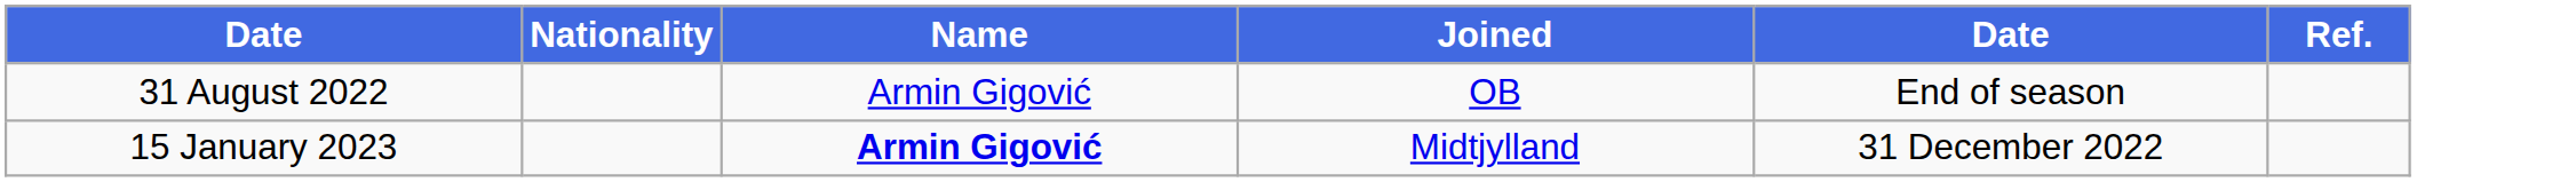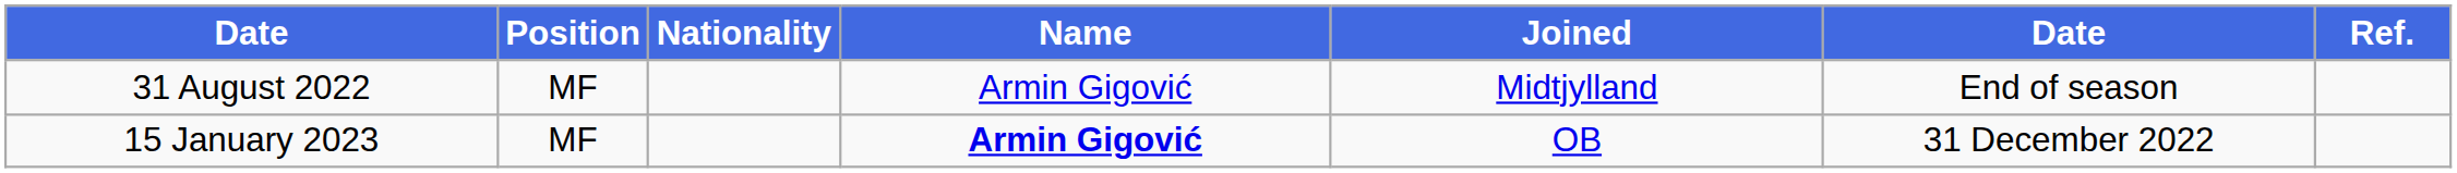+ column: Position | MF | MF
31 August 2022 | Joined: OB -> Midtjylland
15 January 2023 | Joined: Midtjylland -> OB
